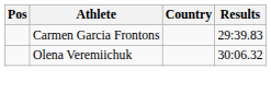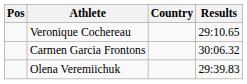+ row: Veronique Cochereau | 29:10.65
Carmen Garcia Frontons | Results: 29:39.83 -> 30:06.32
Olena Veremiichuk | Results: 30:06.32 -> 29:39.83
